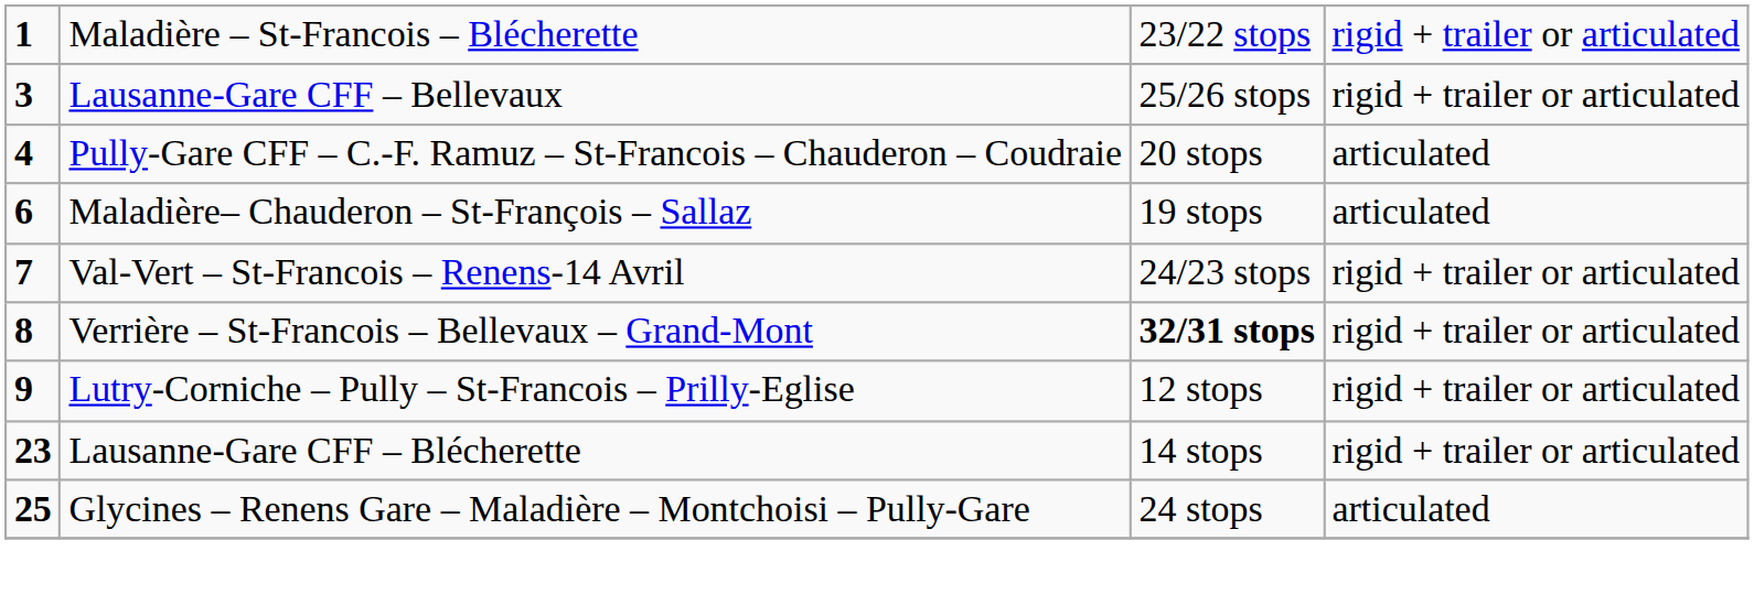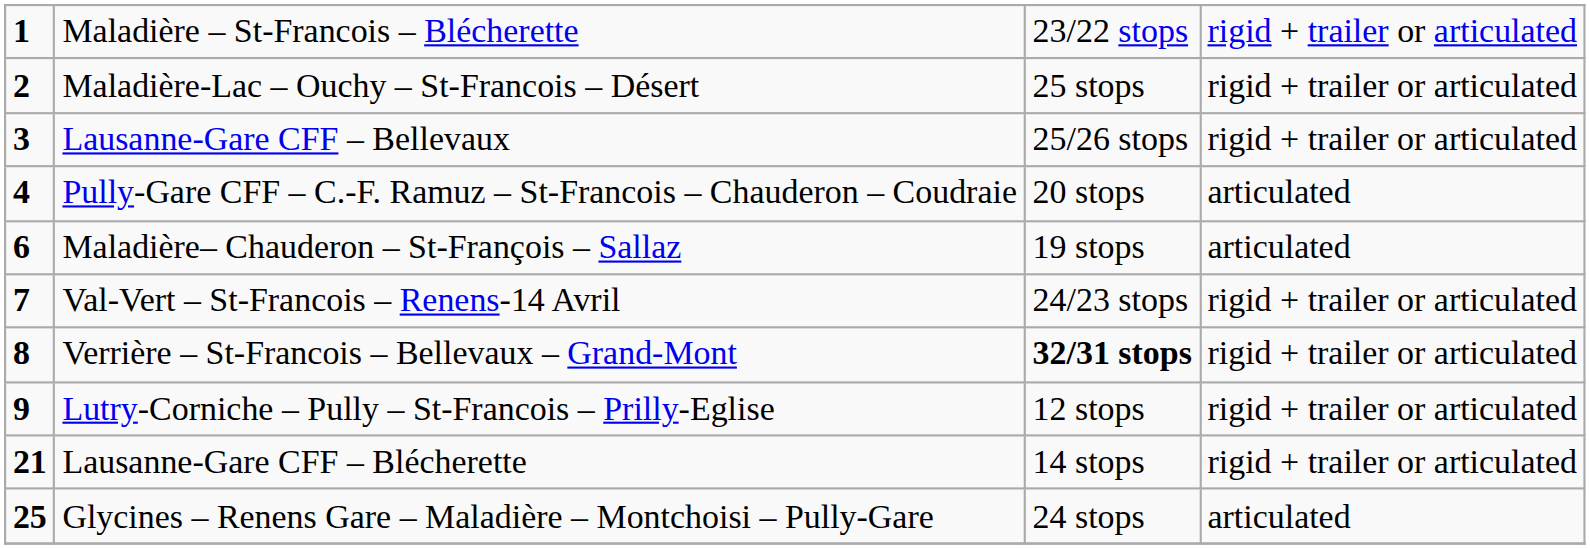+ row: 2 | Maladière-Lac – Ouchy – St-Francois – Désert | 25 stops | rigid + trailer or articulated
Lausanne-Gare CFF – Blécherette | column 1: 23 -> 21
